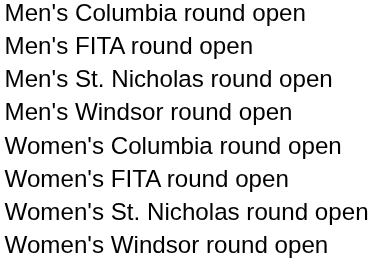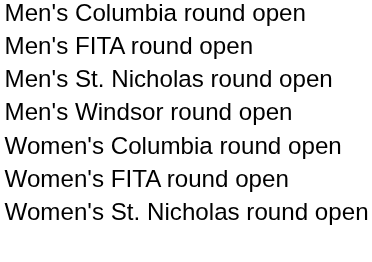- row: Women's Windsor round open
